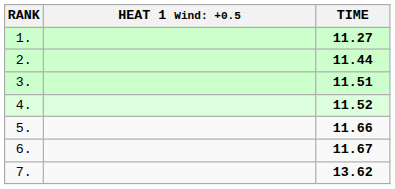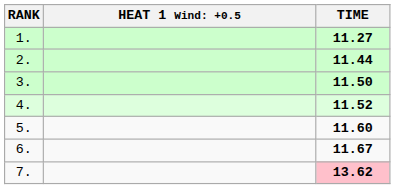3. | TIME: 11.51 -> 11.50
5. | TIME: 11.66 -> 11.60
7. | TIME: no background -> pink background
